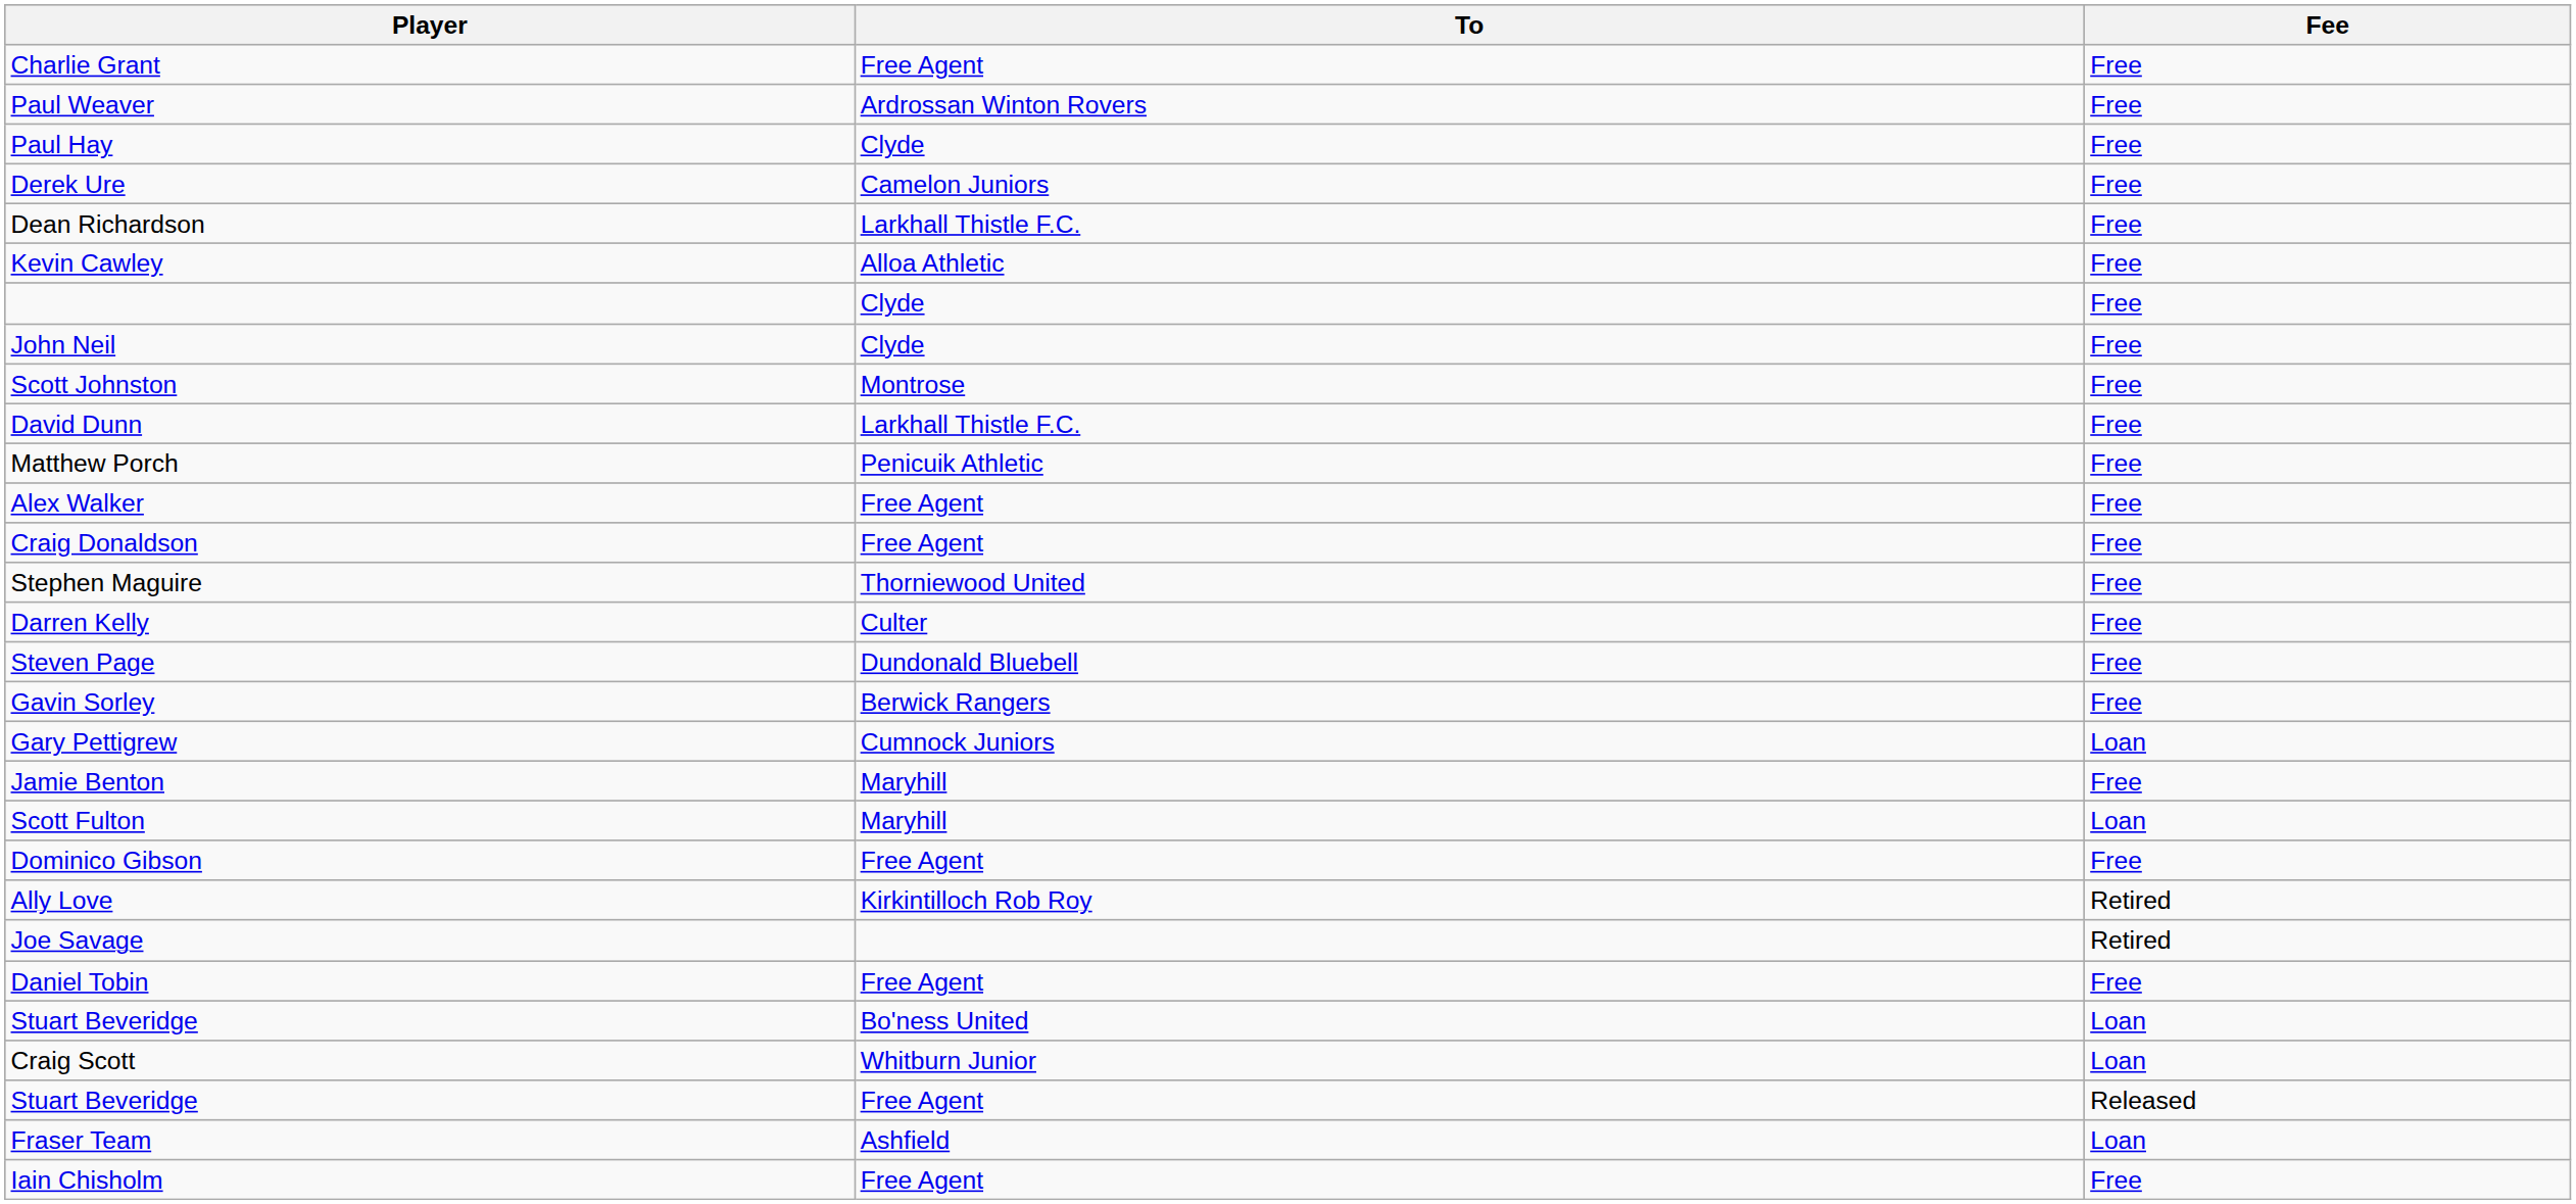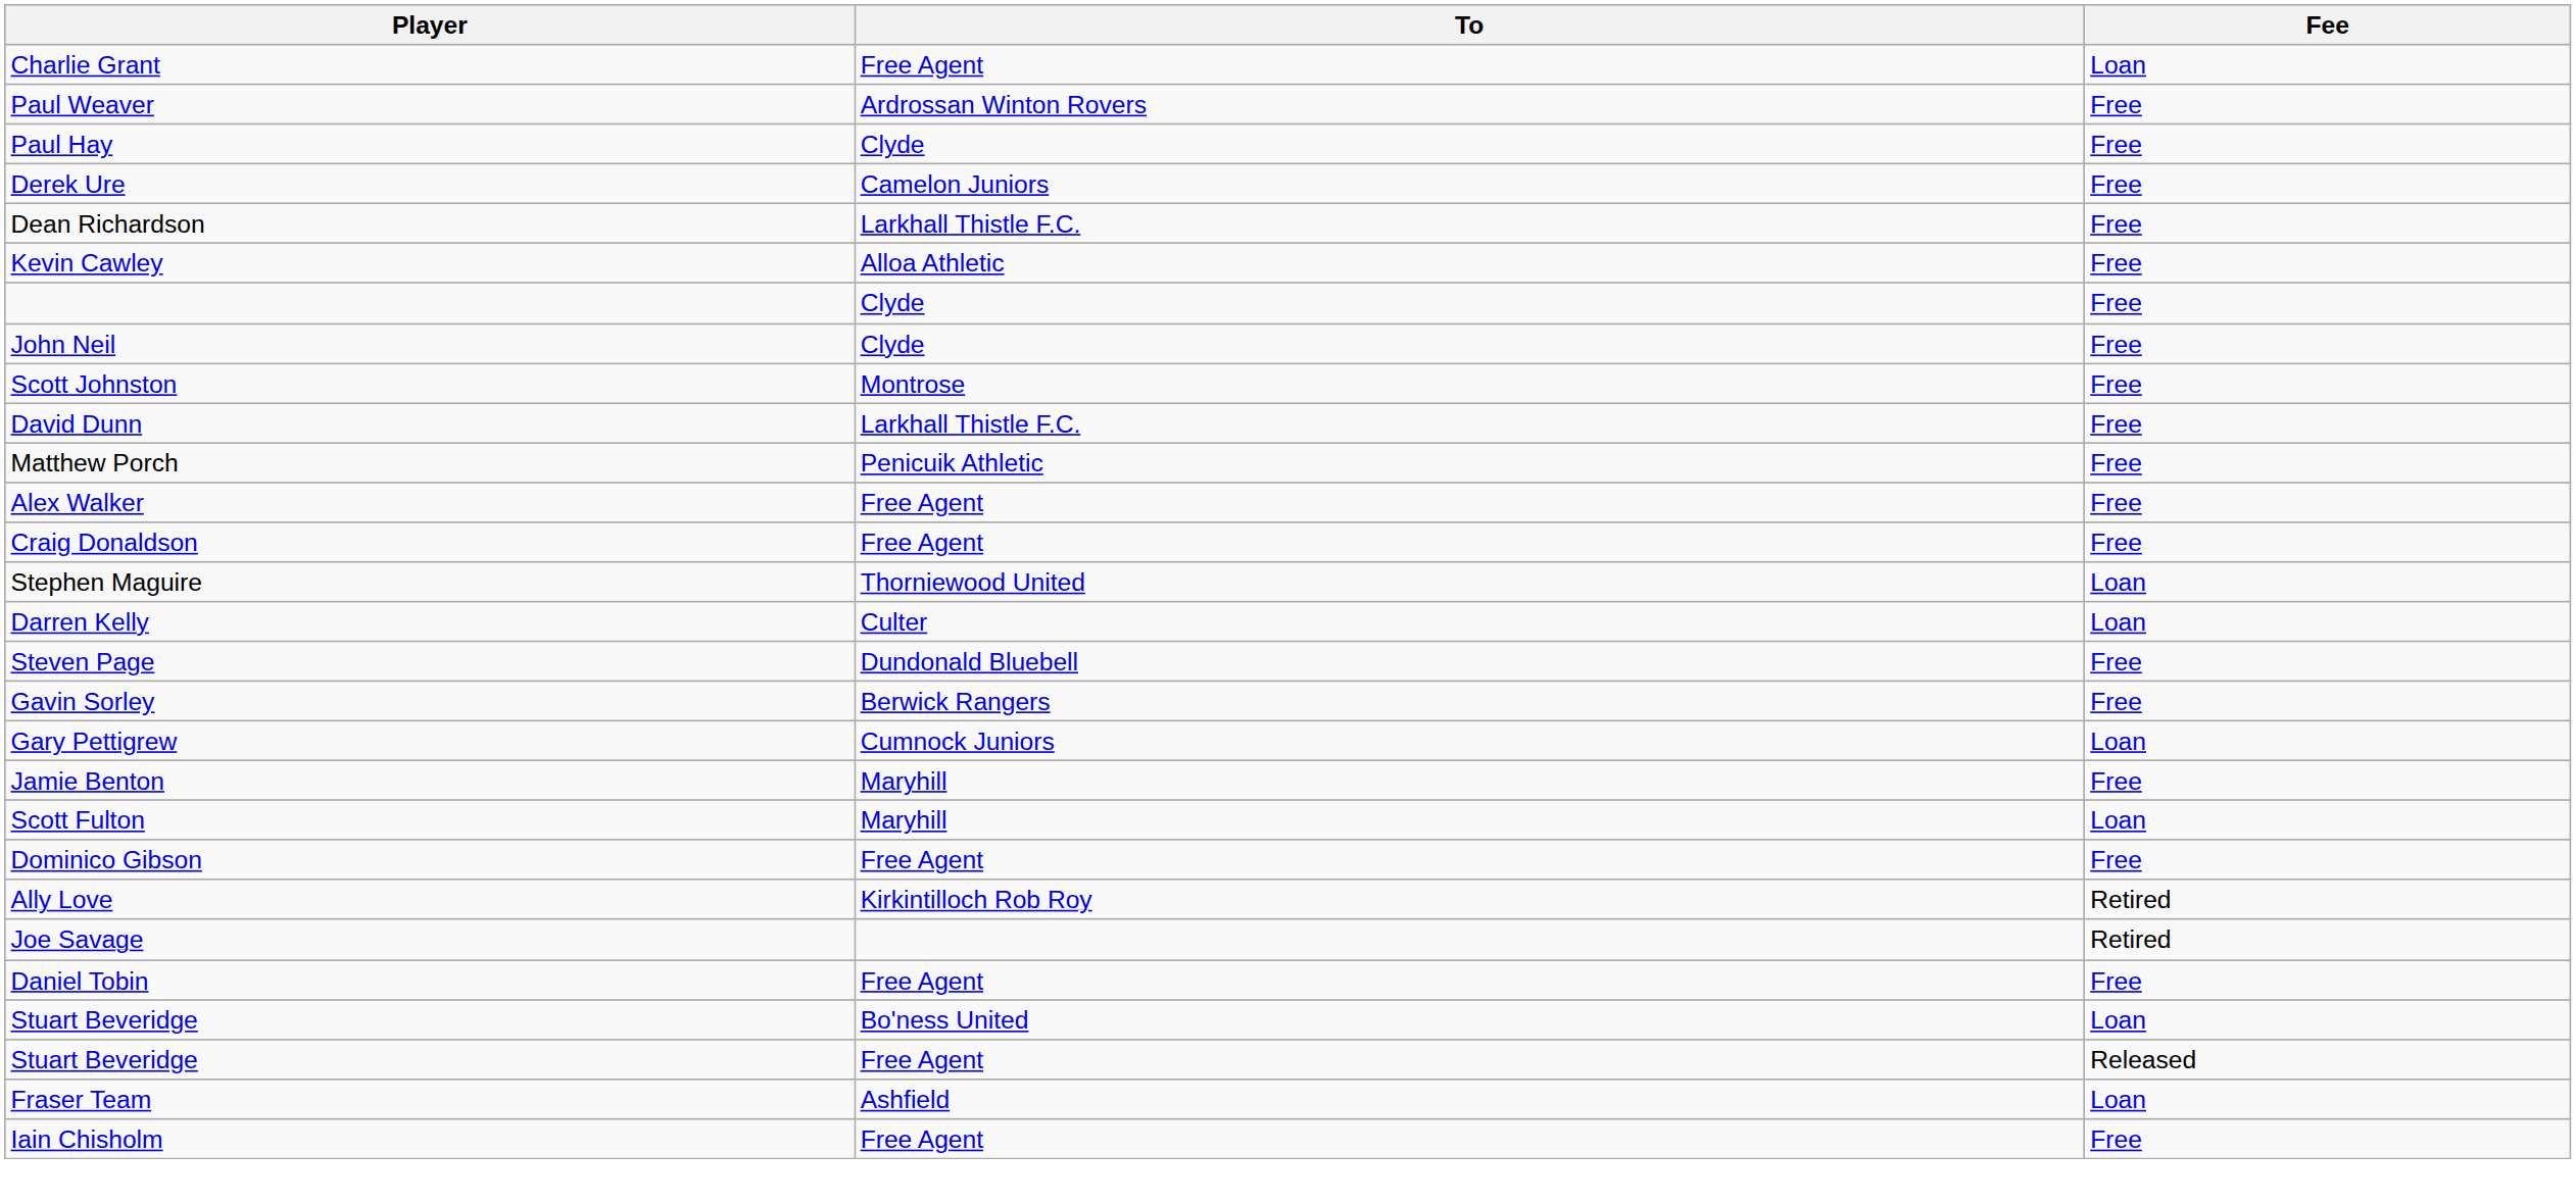Charlie Grant | Fee: Free -> Loan
Stephen Maguire | Fee: Free -> Loan
Darren Kelly | Fee: Free -> Loan
- row: Craig Scott | Whitburn Junior | Loan
